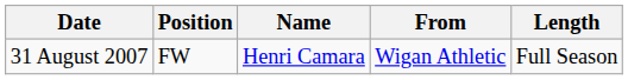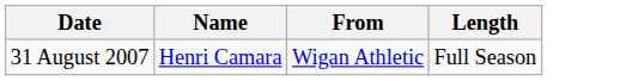- column: Position | FW
